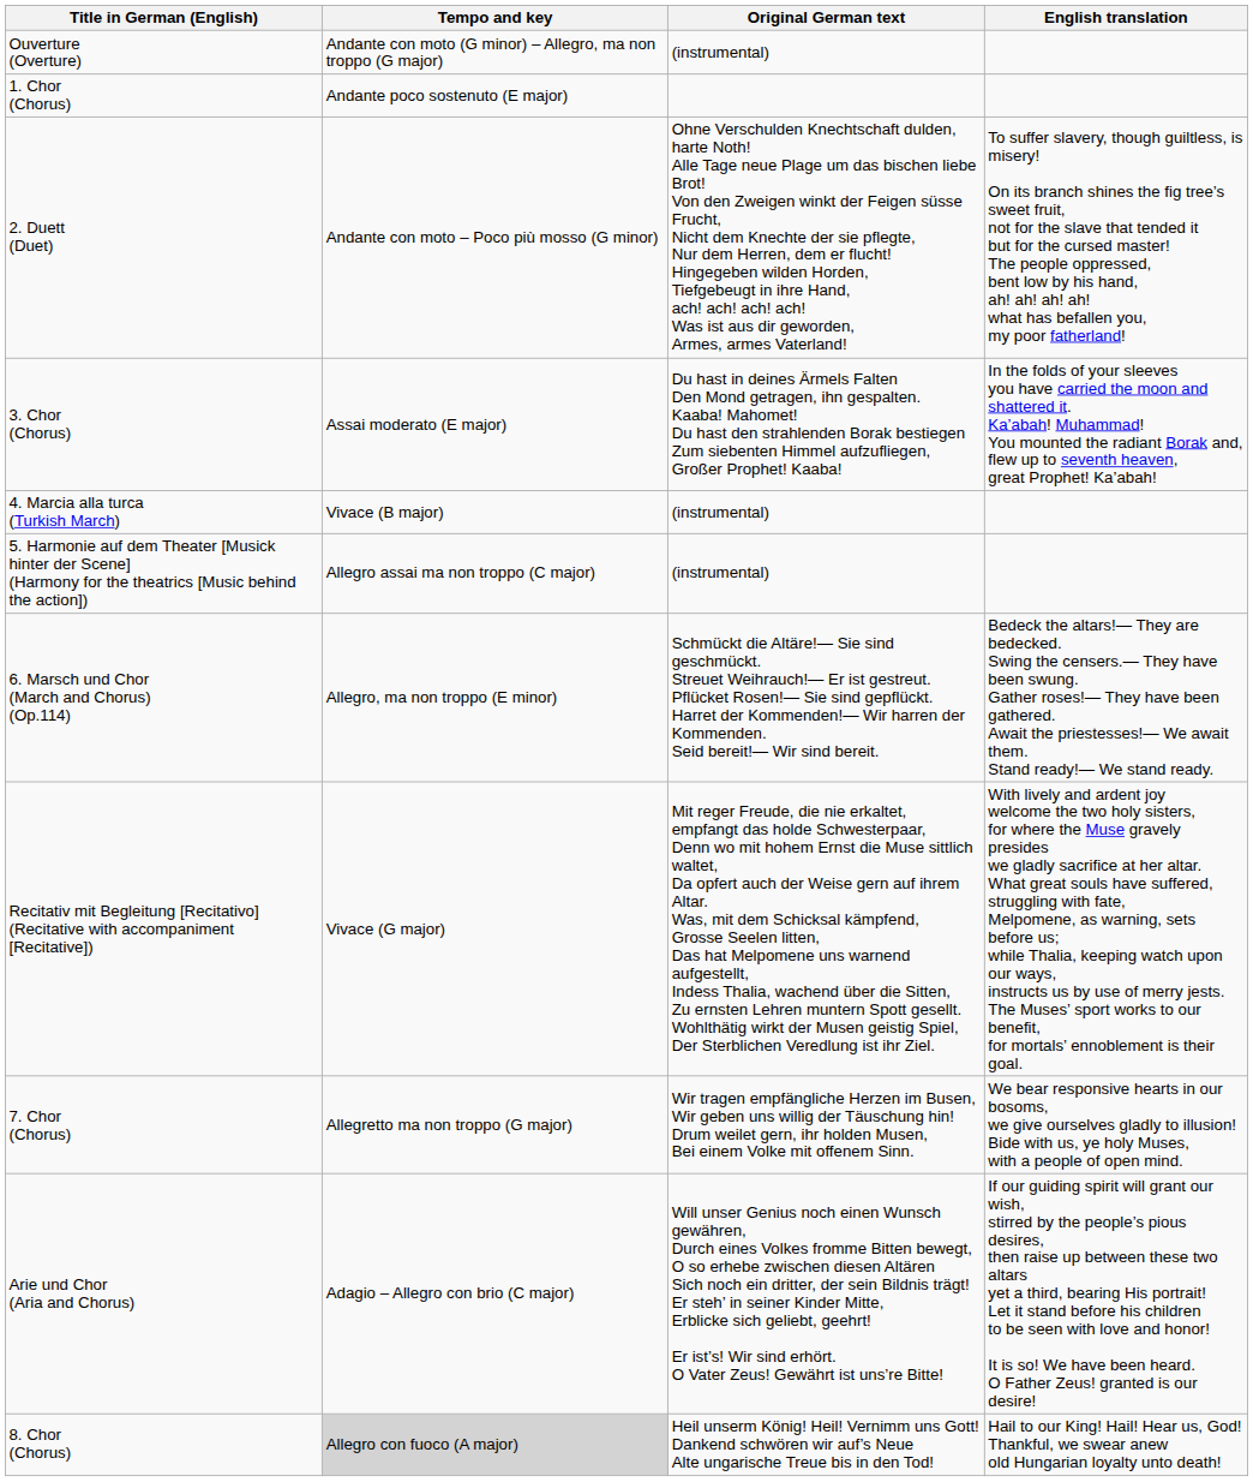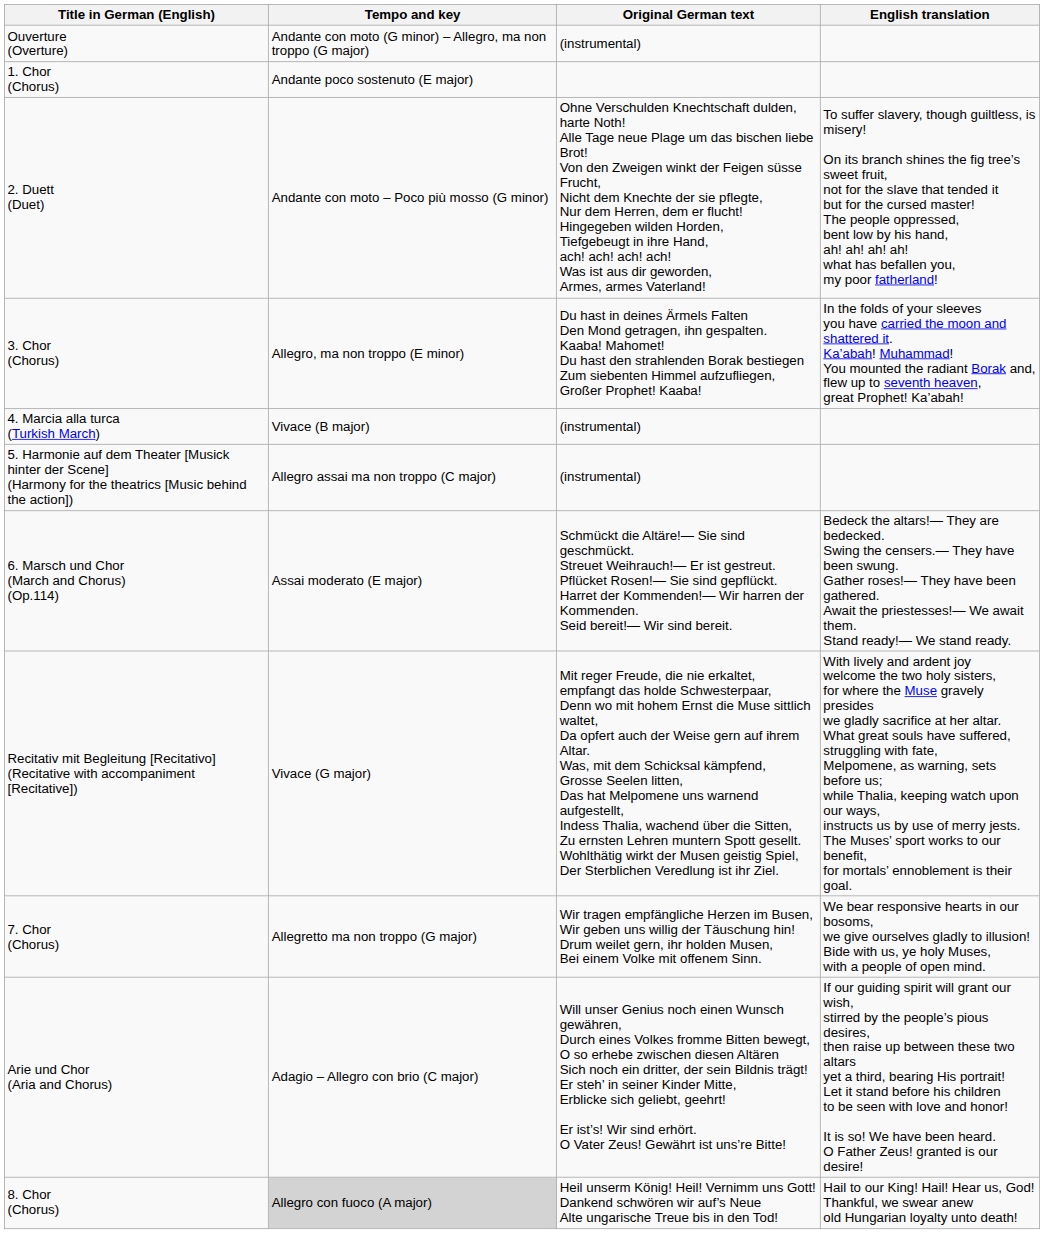3. Chor (Chorus) | Tempo and key: Assai moderato (E major) -> Allegro, ma non troppo (E minor)
6. Marsch und Chor (March and Chorus) (Op.114) | Tempo and key: Allegro, ma non troppo (E minor) -> Assai moderato (E major)
